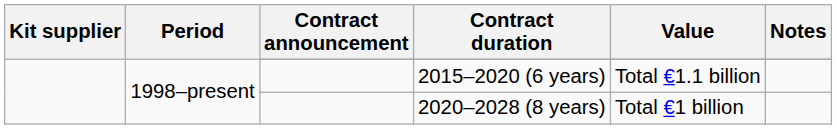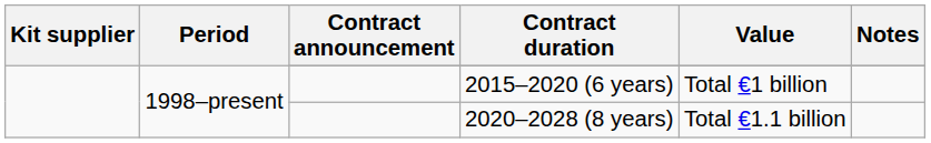2015–2020 (6 years) | Value: Total €1.1 billion -> Total €1 billion
2020–2028 (8 years) | Value: Total €1 billion -> Total €1.1 billion
